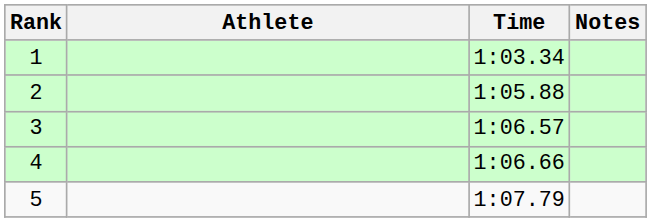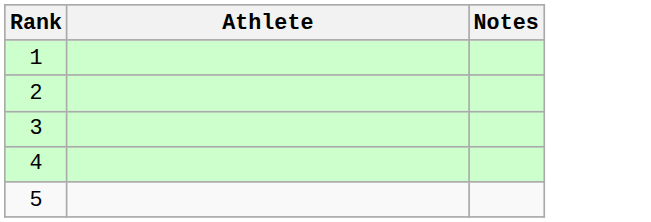- column: Time | 1:03.34 | 1:05.88 | 1:06.57 | 1:06.66 | 1:07.79
